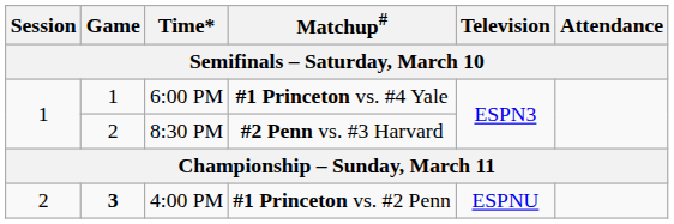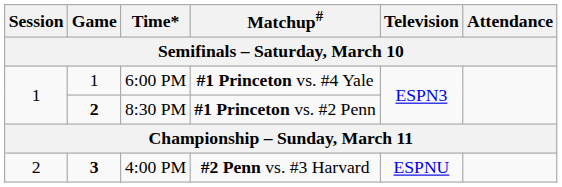8:30 PM | Game: normal -> bold
8:30 PM | Matchup#: #2 Penn vs. #3 Harvard -> #1 Princeton vs. #2 Penn
4:00 PM | Matchup#: #1 Princeton vs. #2 Penn -> #2 Penn vs. #3 Harvard
